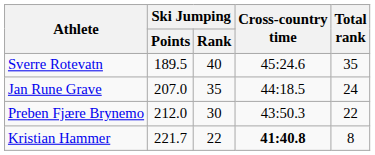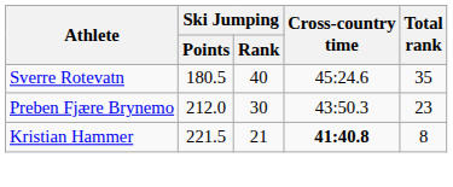Sverre Rotevatn | Ski Jumping / Points: 189.5 -> 180.5
- row: Jan Rune Grave | 207.0 | 35 | 44:18.5 | 24
Preben Fjære Brynemo | Total rank: 22 -> 23
Kristian Hammer | Ski Jumping / Points: 221.7 -> 221.5
Kristian Hammer | Ski Jumping / Rank: 22 -> 21
